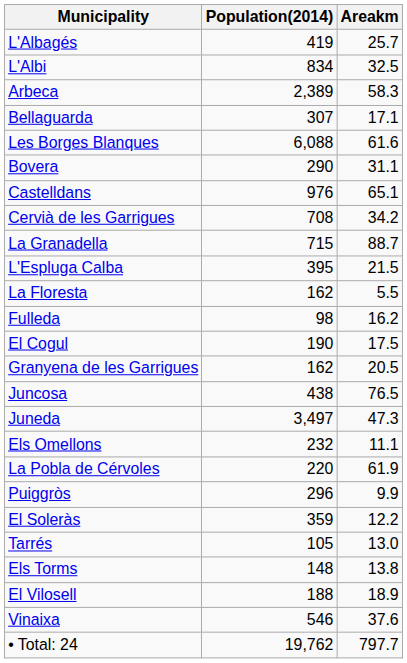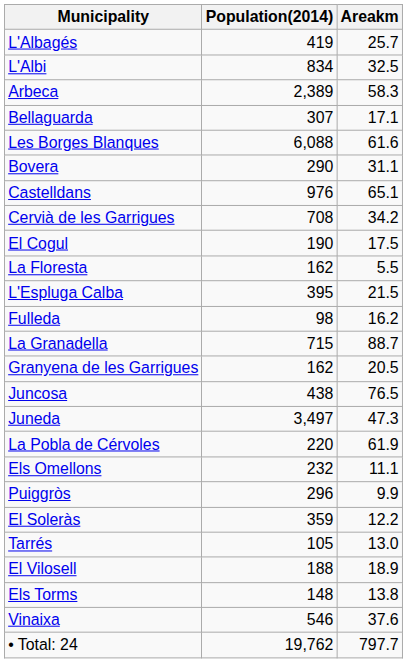rows swapped: El Cogul <-> La Granadella
rows swapped: L'Espluga Calba <-> La Floresta
rows swapped: Els Omellons <-> La Pobla de Cérvoles
rows swapped: Els Torms <-> El Vilosell
